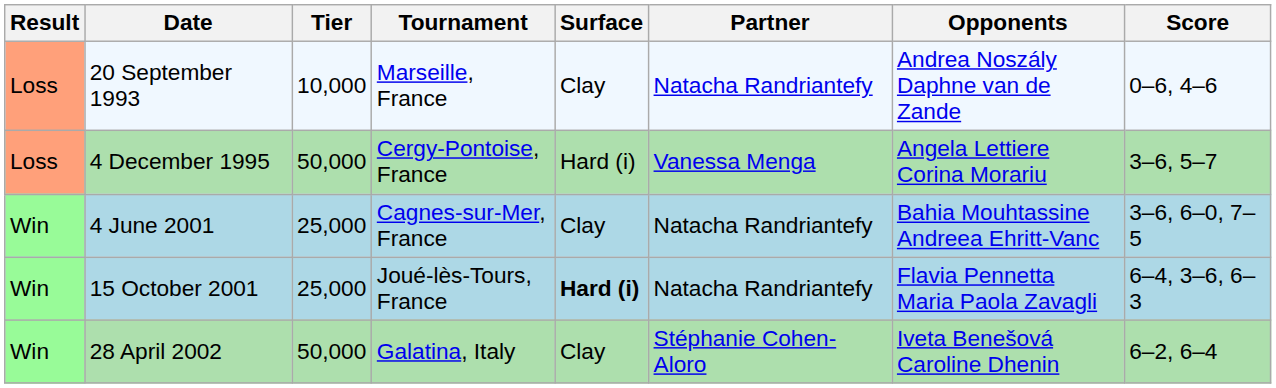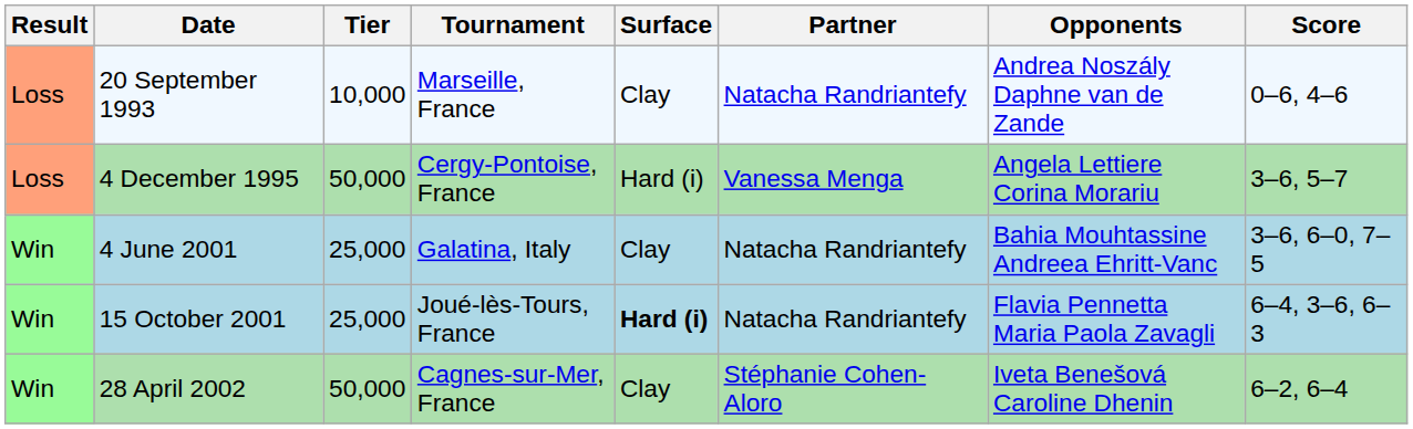4 June 2001 | Tournament: Cagnes-sur-Mer, France -> Galatina, Italy
28 April 2002 | Tournament: Galatina, Italy -> Cagnes-sur-Mer, France
